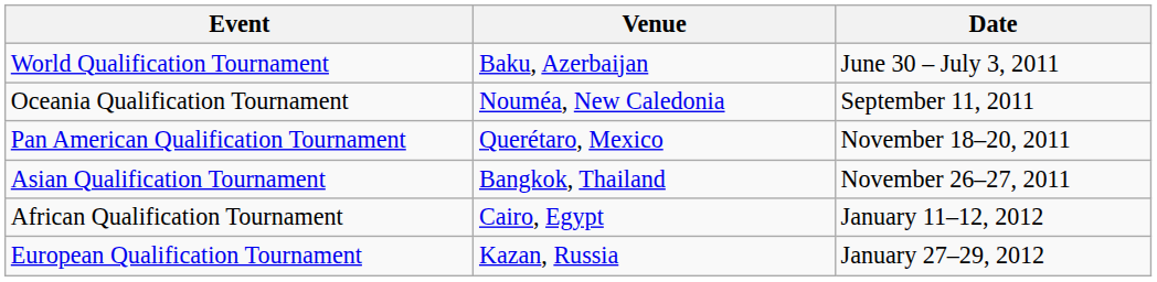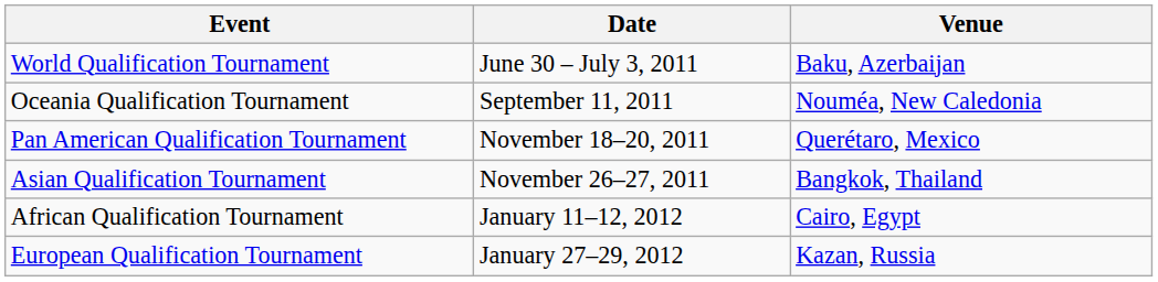columns swapped: Date <-> Venue
